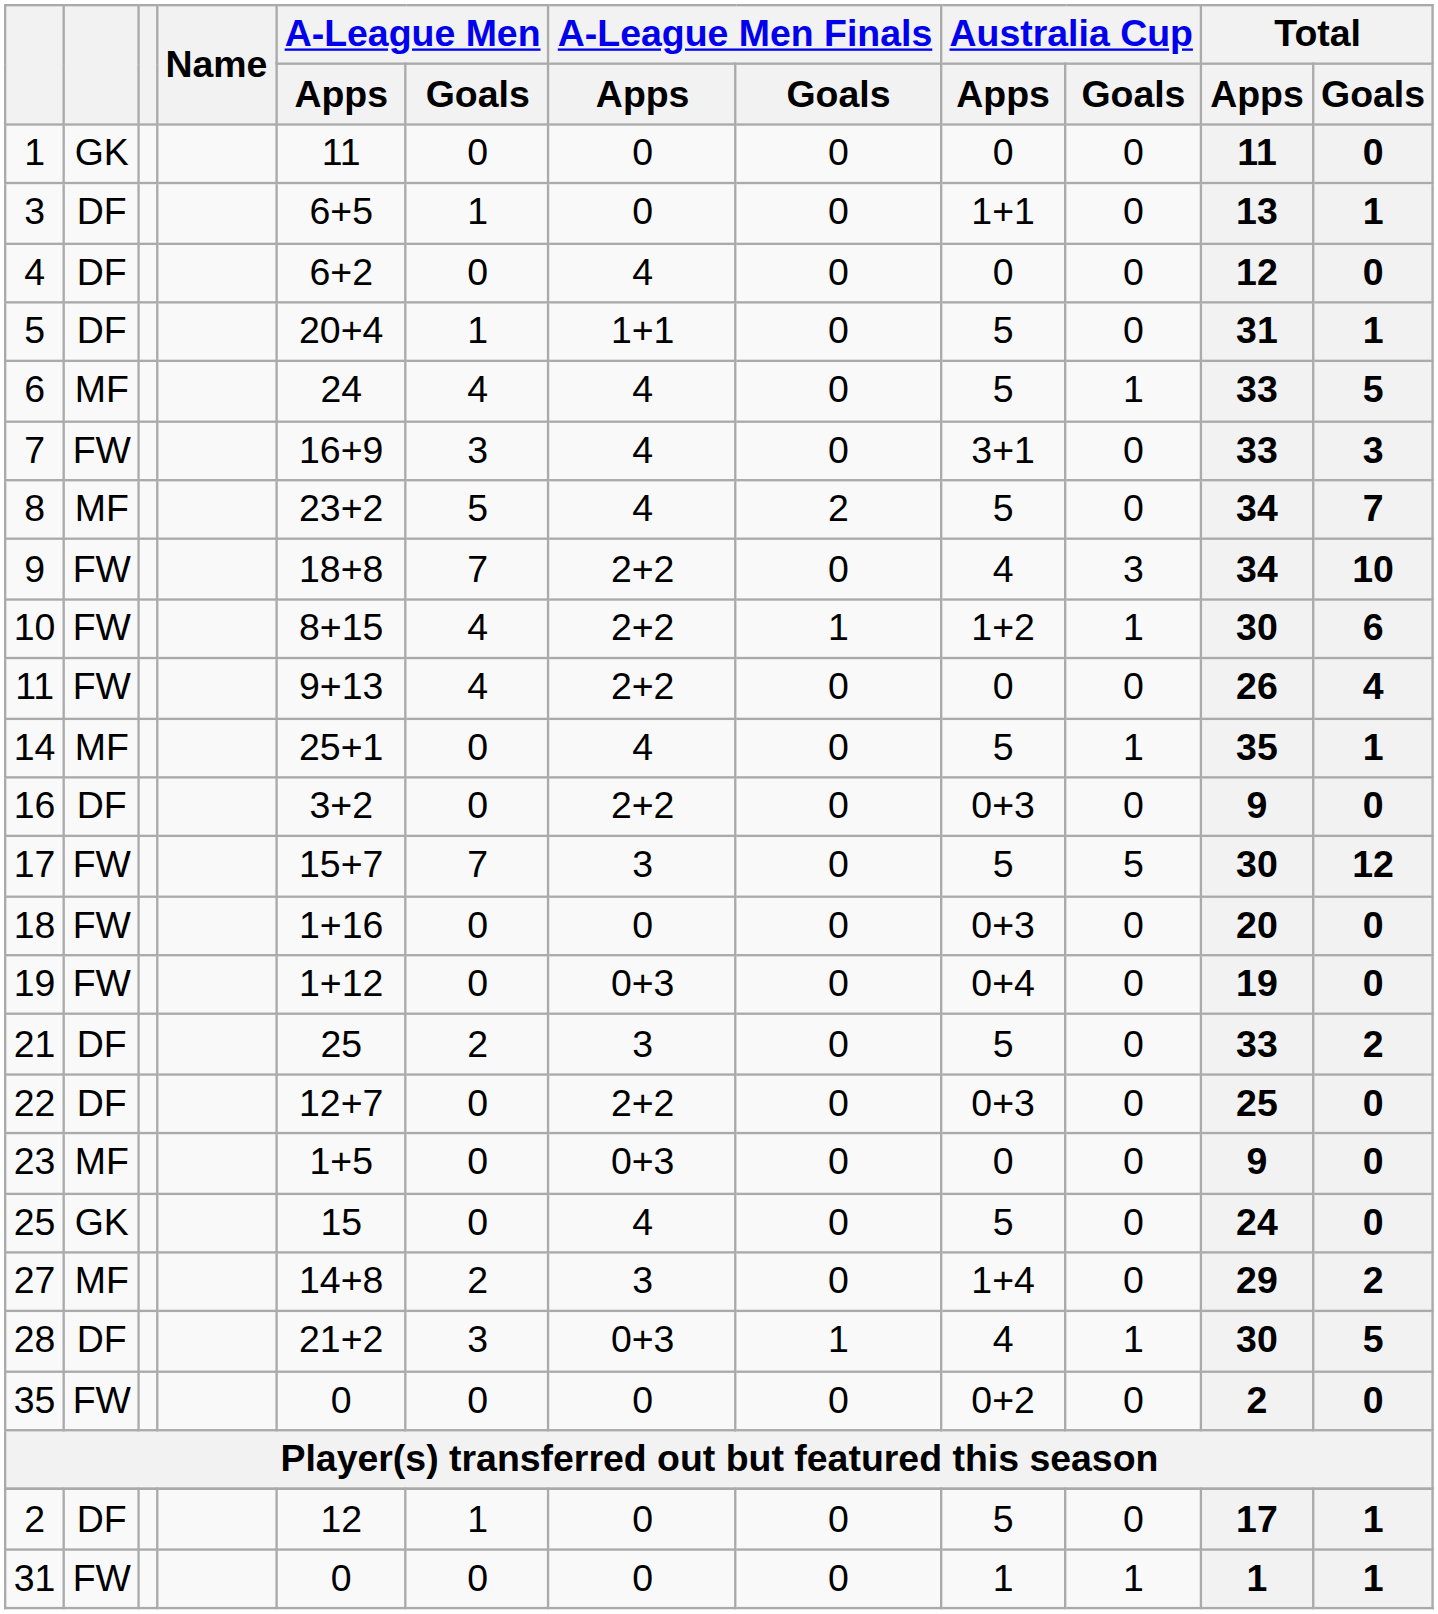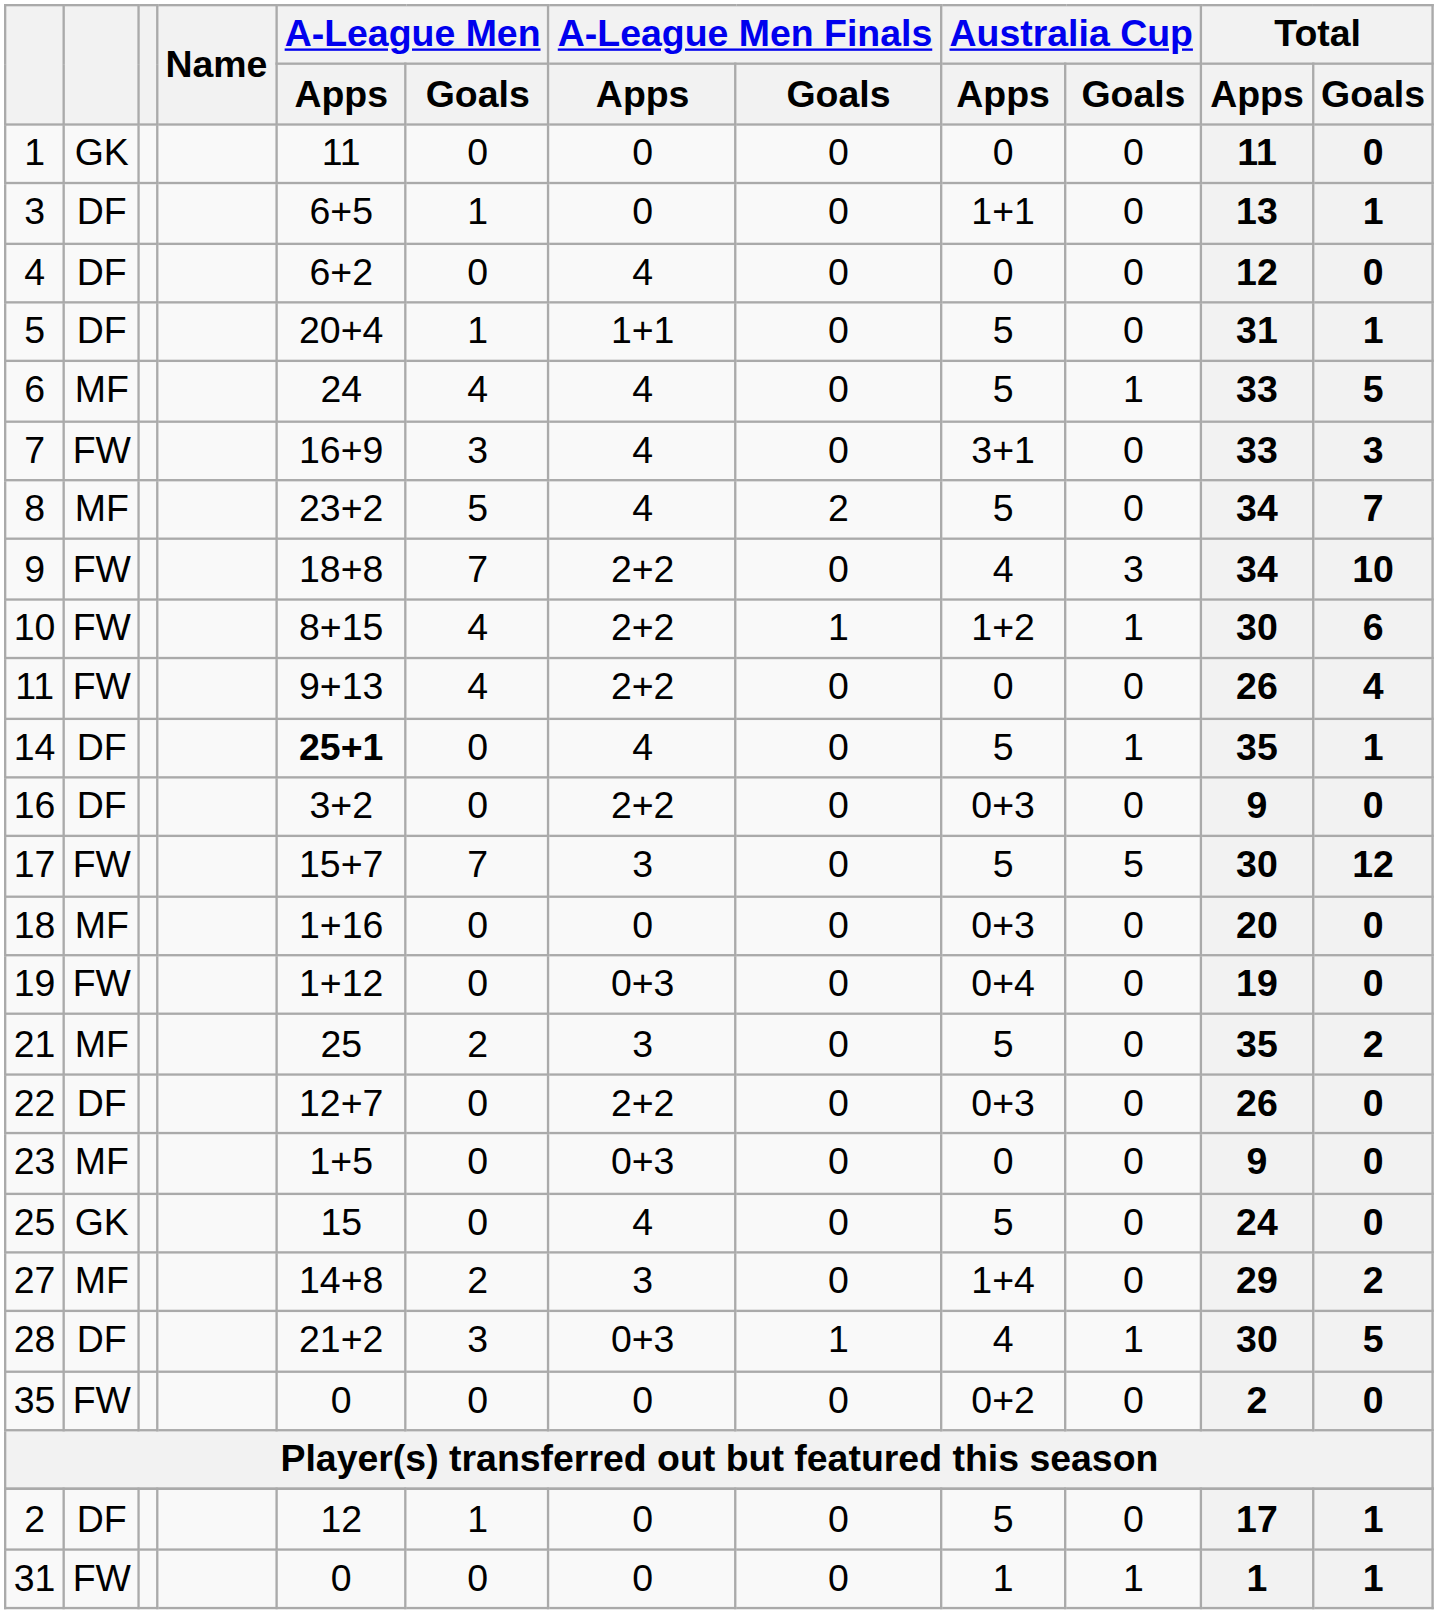14 | column 2: MF -> DF
14 | A-League Men / Apps: normal -> bold
18 | column 2: FW -> MF
21 | column 2: DF -> MF
21 | Total / Apps: 33 -> 35
22 | Total / Apps: 25 -> 26
